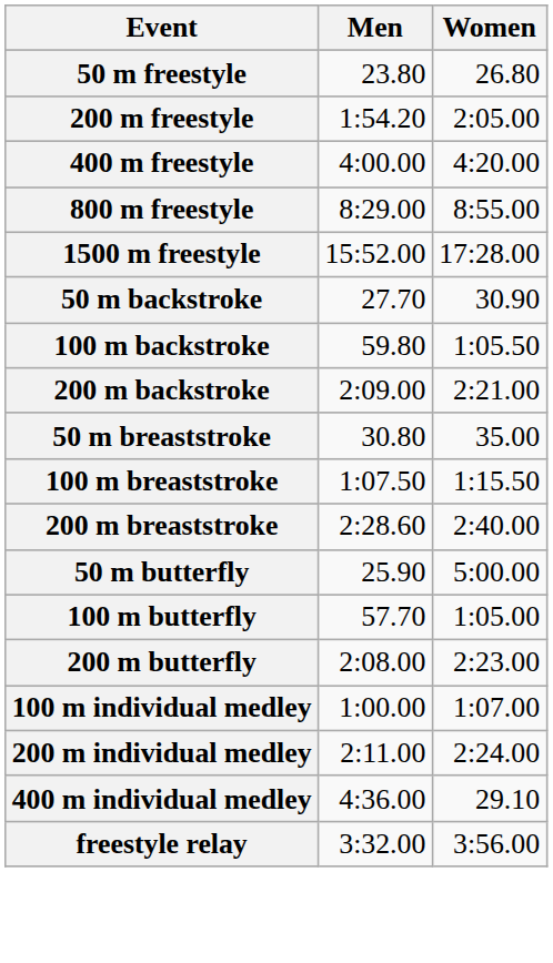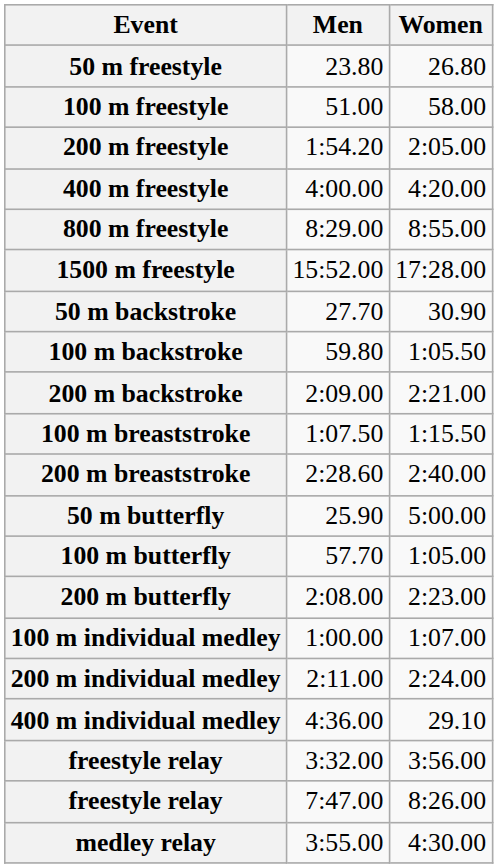+ row: 100 m freestyle | 51.00 | 58.00
- row: 50 m breaststroke | 30.80 | 35.00
+ row: freestyle relay | 7:47.00 | 8:26.00
+ row: medley relay | 3:55.00 | 4:30.00
